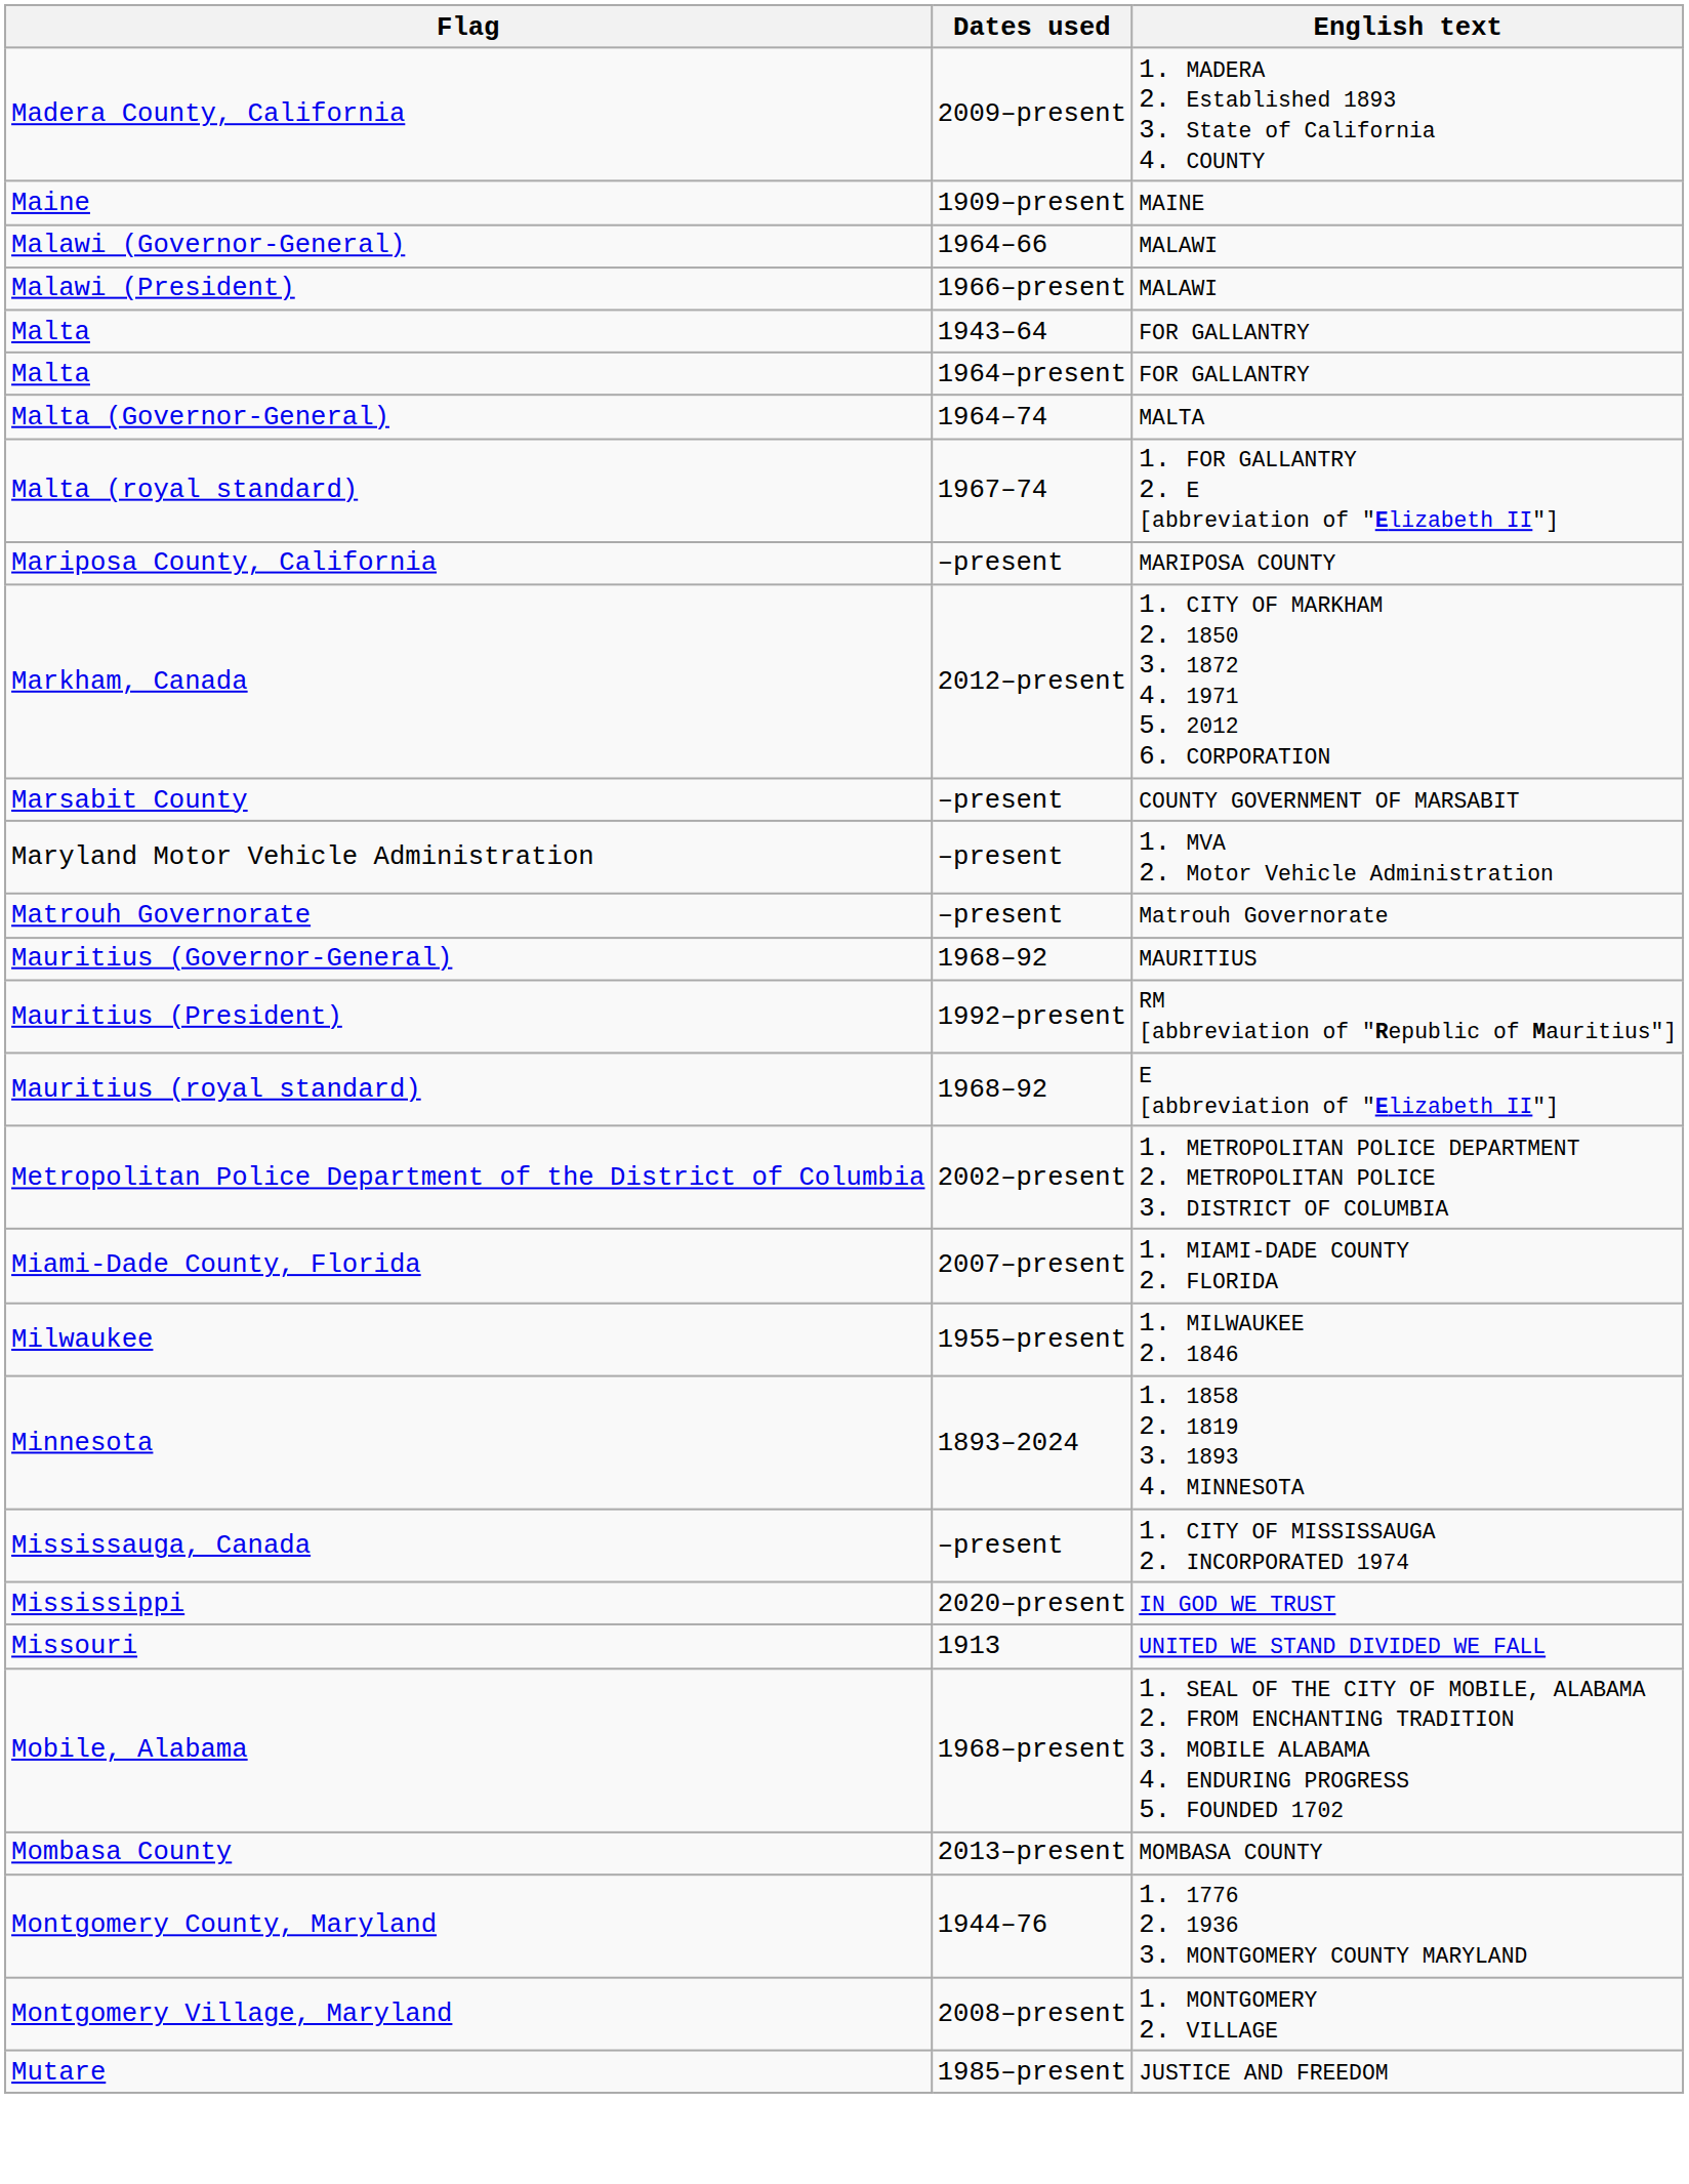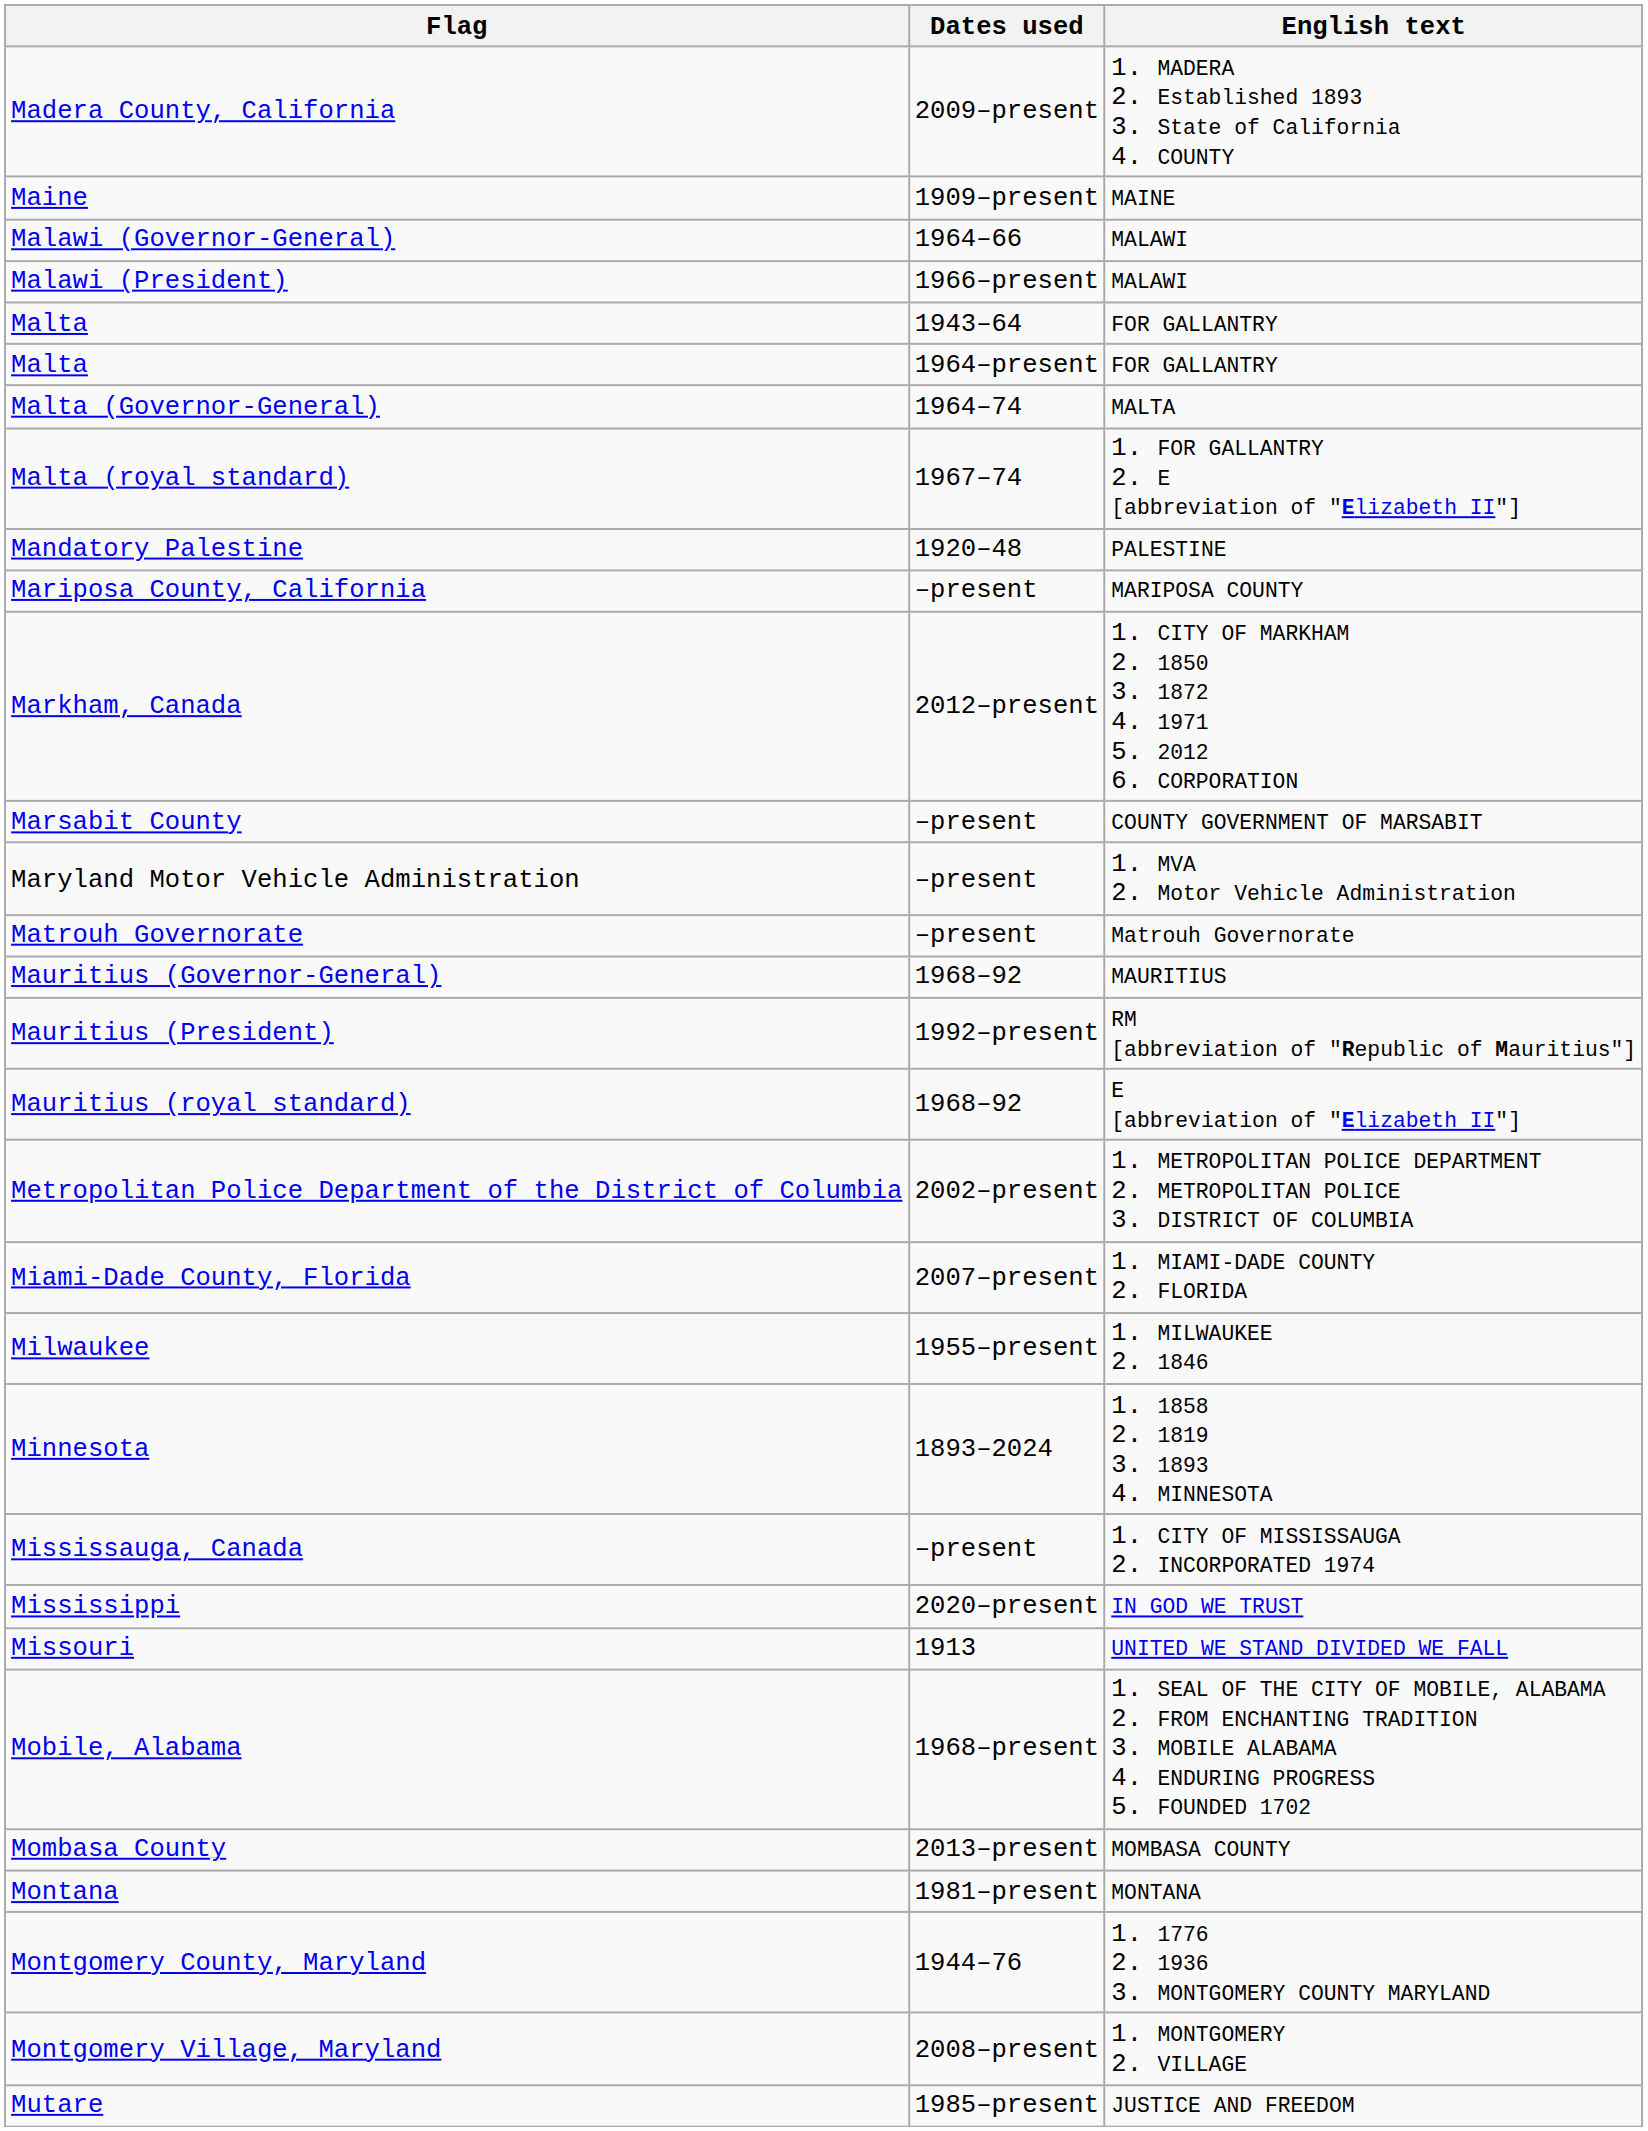+ row: Mandatory Palestine | 1920–48 | PALESTINE
+ row: Montana | 1981–present | MONTANA
